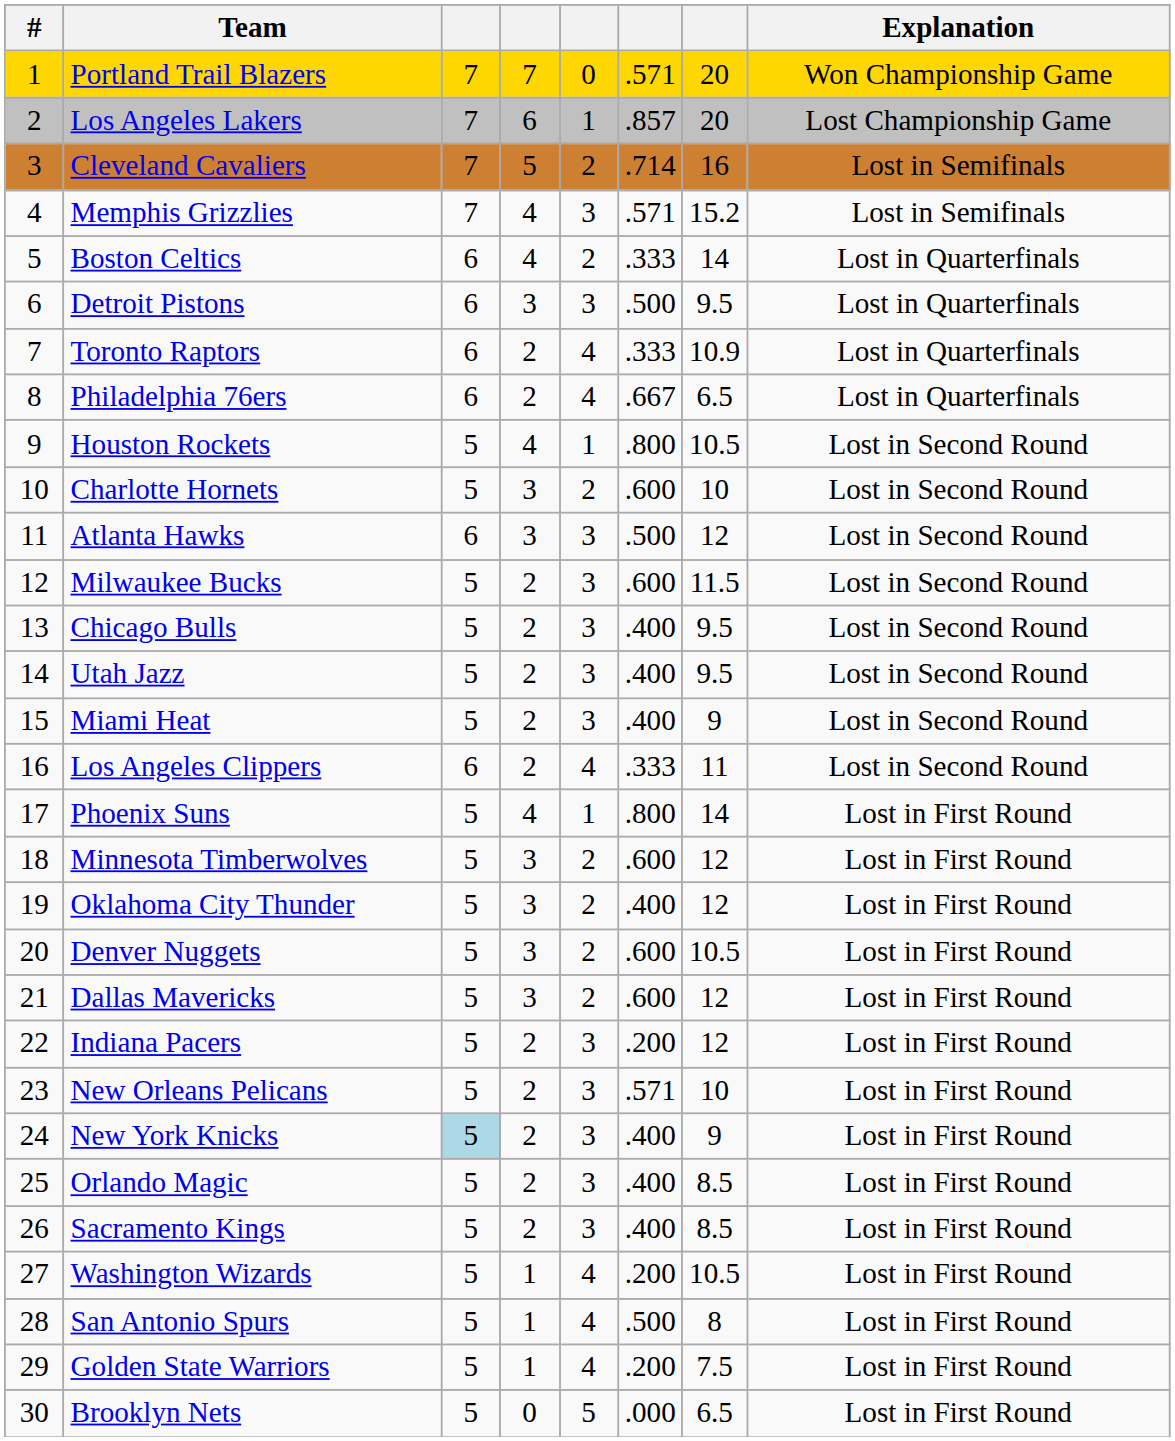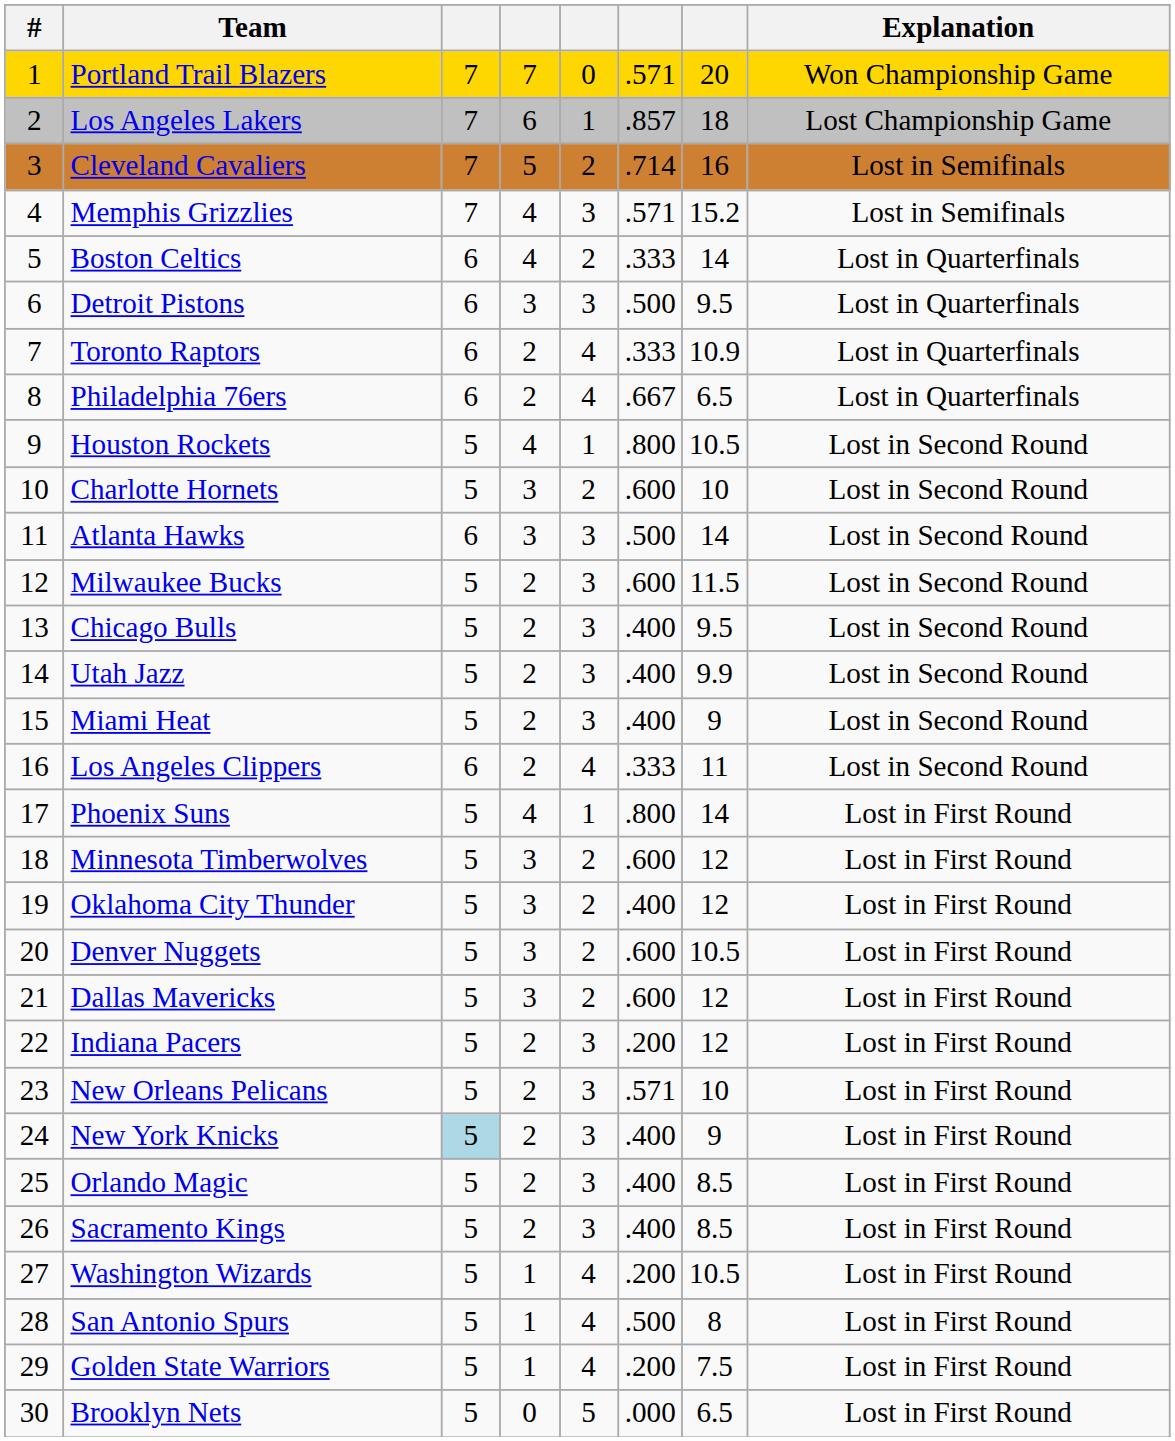Los Angeles Lakers | column 7: 20 -> 18
Atlanta Hawks | column 7: 12 -> 14
Utah Jazz | column 7: 9.5 -> 9.9
